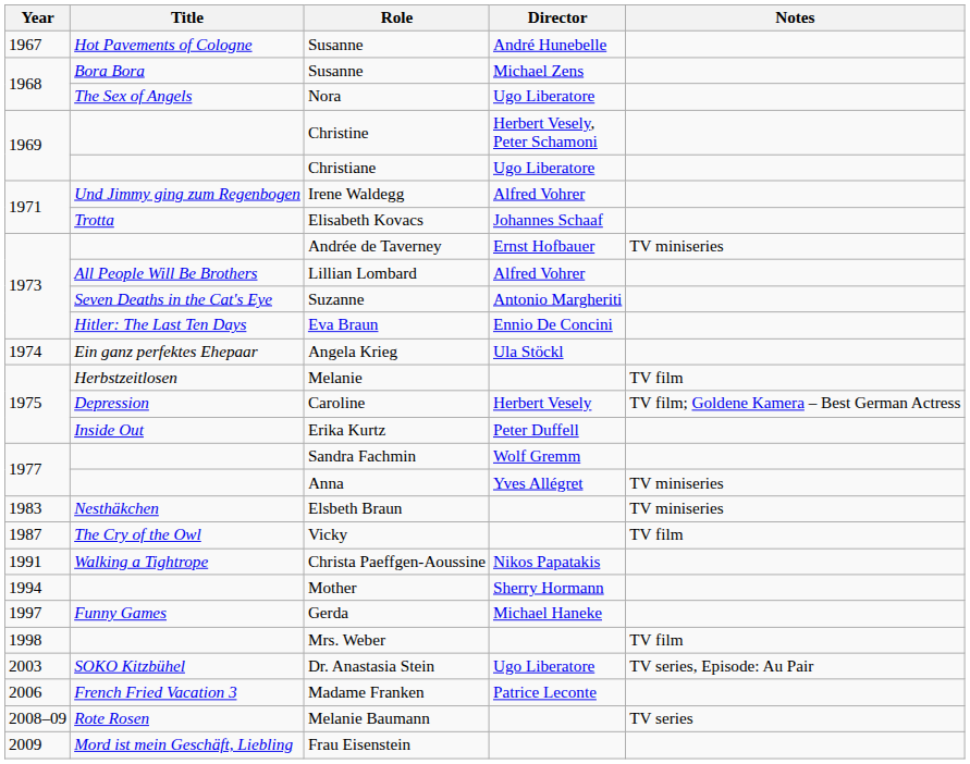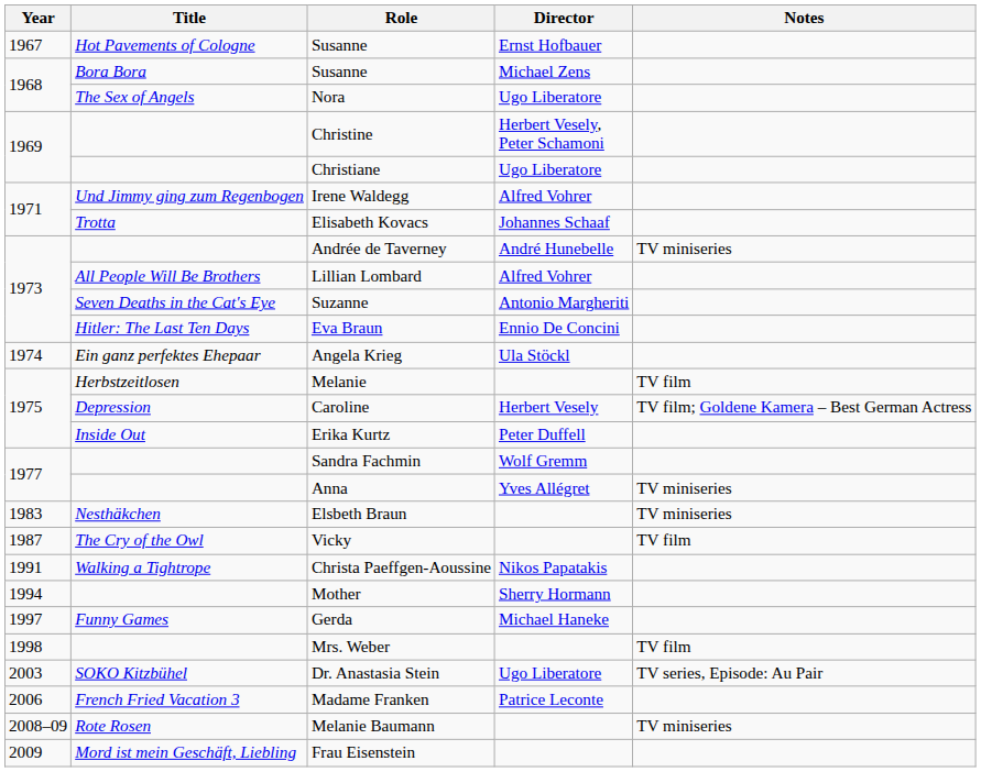Hot Pavements of Cologne / Susanne | Director: André Hunebelle -> Ernst Hofbauer
Andrée de Taverney | Director: Ernst Hofbauer -> André Hunebelle
Melanie Baumann | Notes: TV series -> TV miniseries
